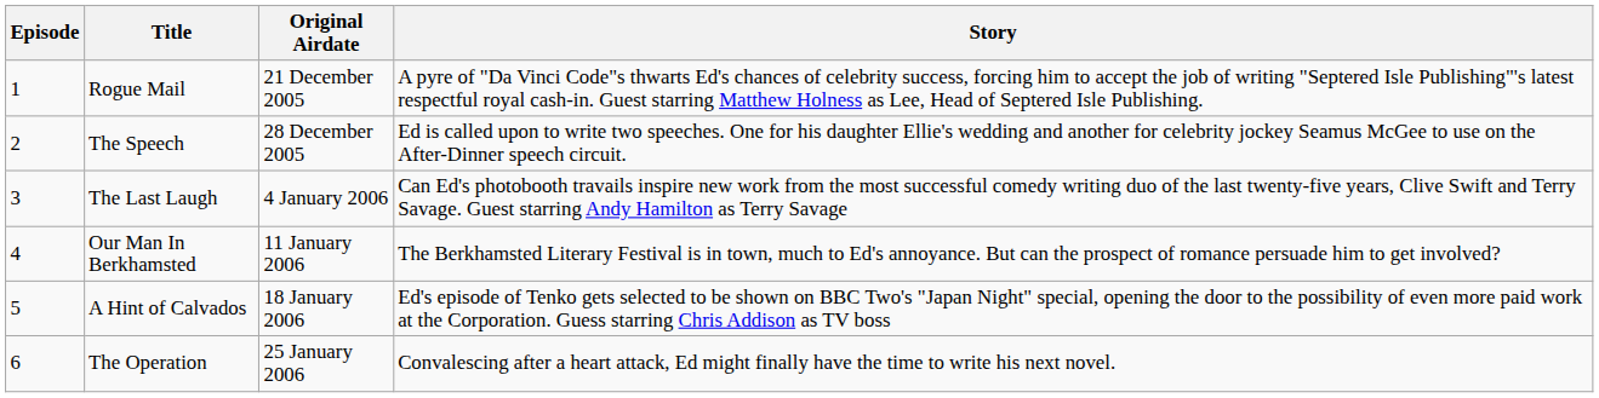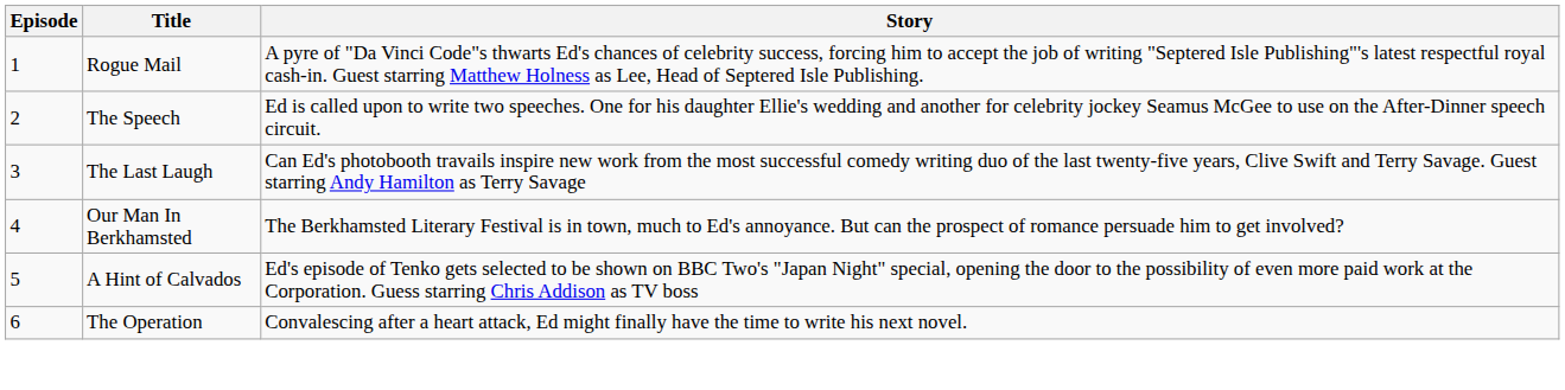- column: Original Airdate | 21 December 2005 | 28 December 2005 | 4 January 2006 | 11 January 2006 | 18 January 2006 | 25 January 2006
